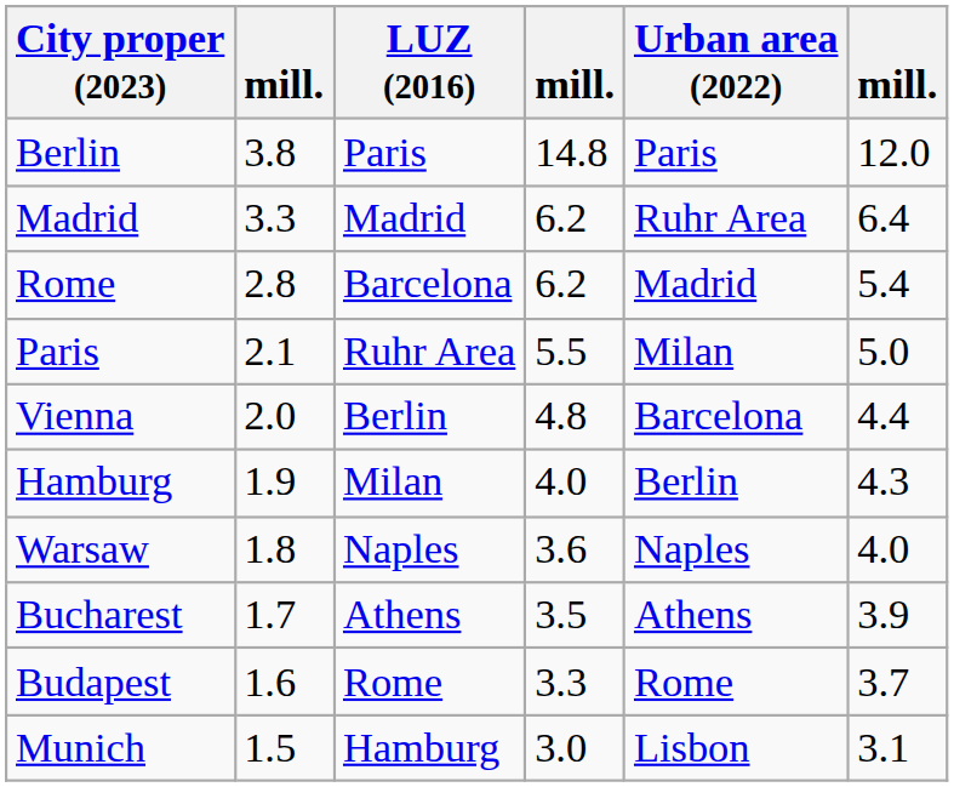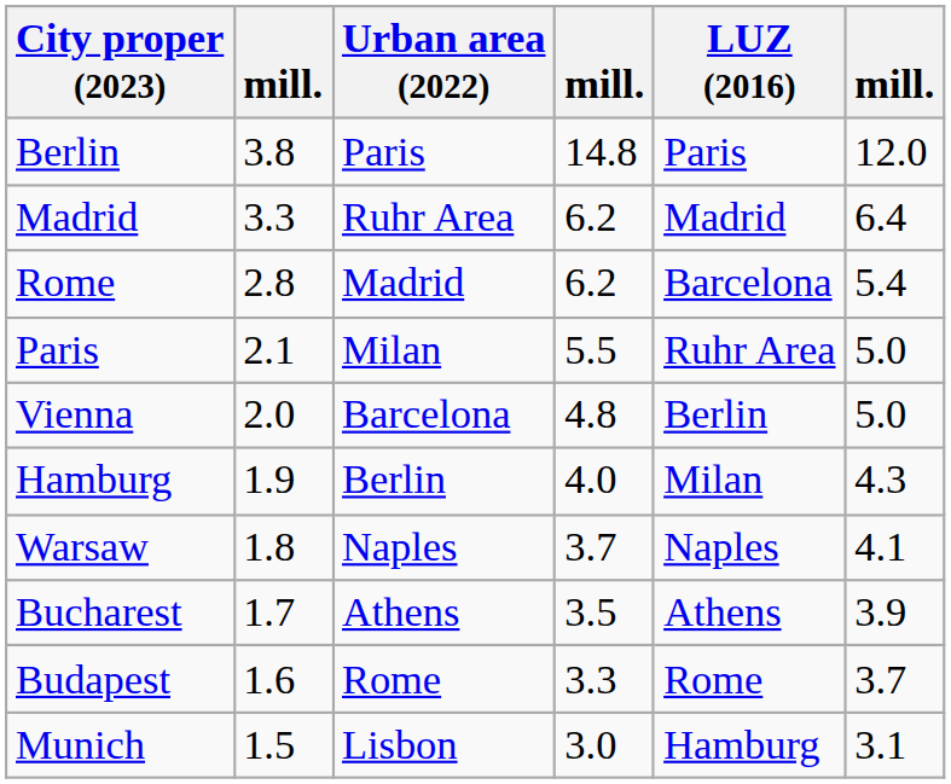columns swapped: Urban area (2022) <-> LUZ (2016)
Vienna | column 6: 4.4 -> 5.0
Warsaw | column 4: 3.6 -> 3.7
Warsaw | column 6: 4.0 -> 4.1
